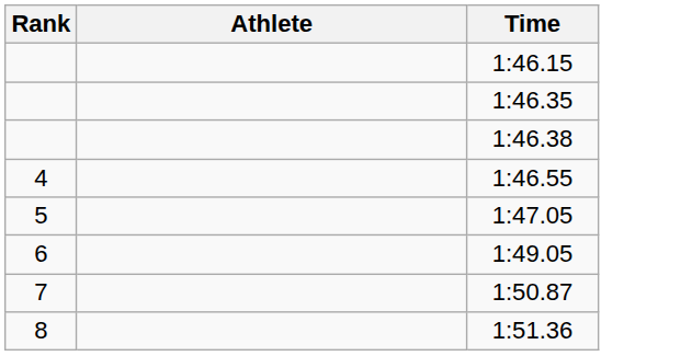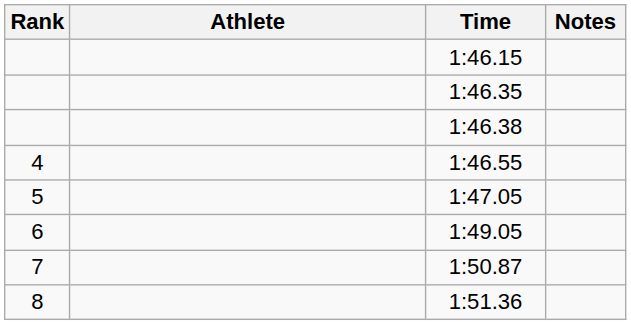+ column: Notes
